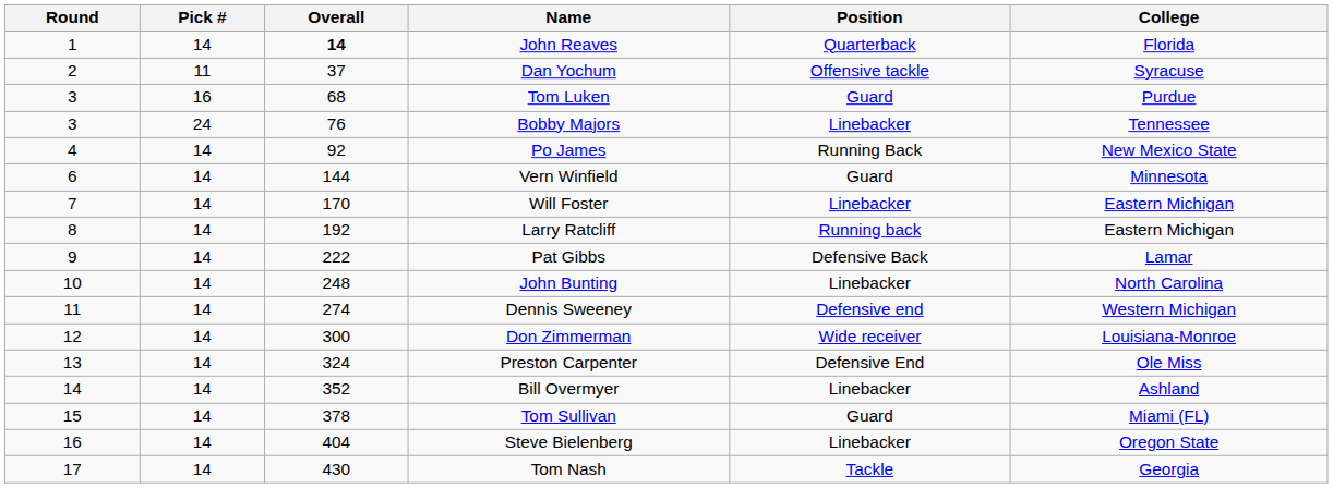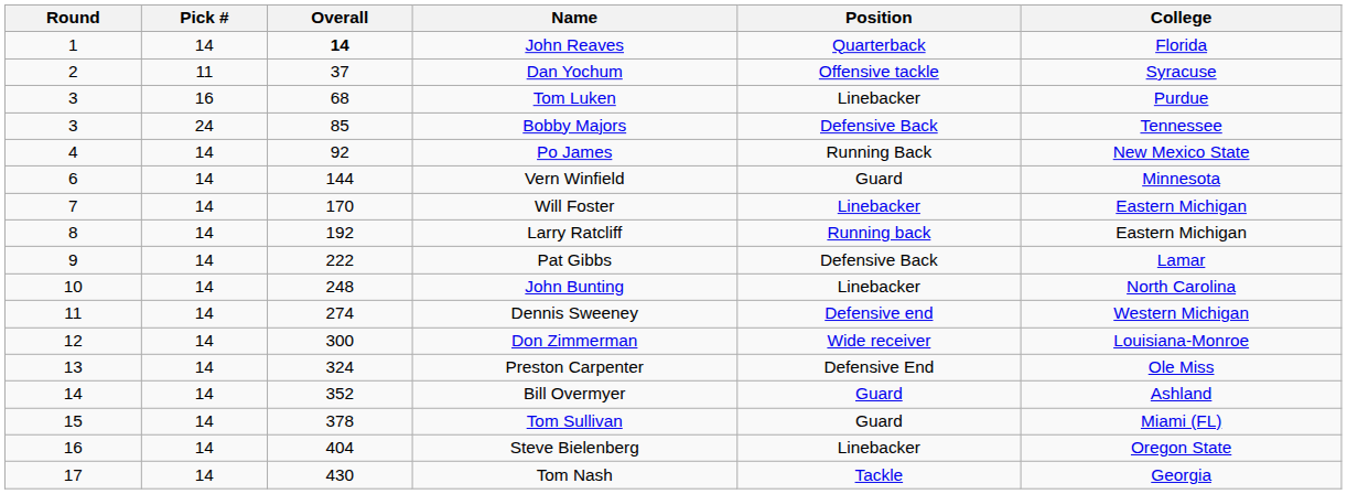Tom Luken | Position: Guard -> Linebacker
Bobby Majors | Overall: 76 -> 85
Bobby Majors | Position: Linebacker -> Defensive Back
Bill Overmyer | Position: Linebacker -> Guard
